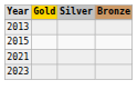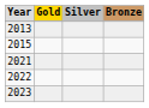+ row: 2022
